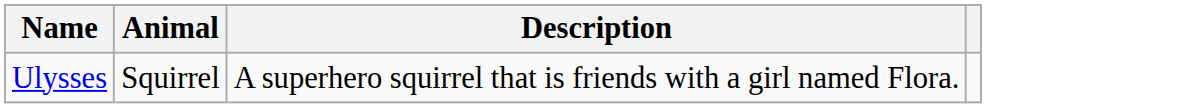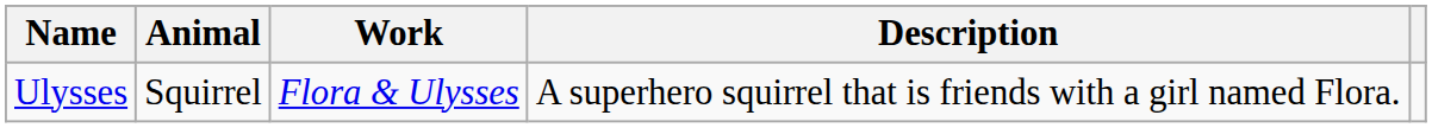+ column: Work | Flora & Ulysses
